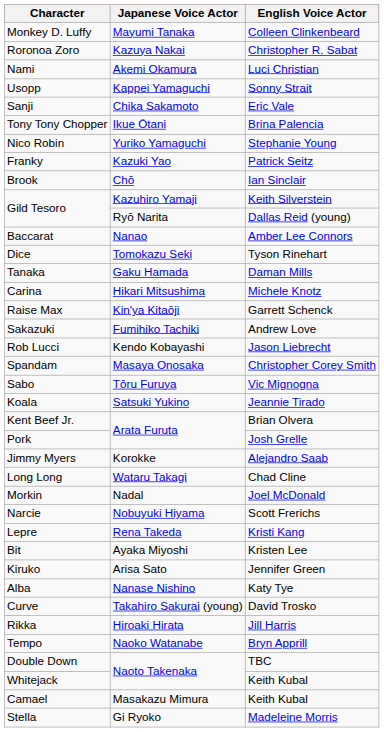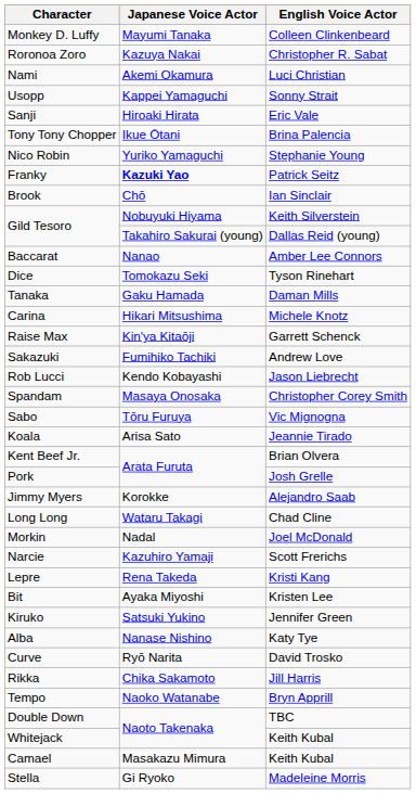Sanji | Japanese Voice Actor: Chika Sakamoto -> Hiroaki Hirata
Franky | Japanese Voice Actor: normal -> bold
Gild Tesoro / Keith Silverstein | Japanese Voice Actor: Kazuhiro Yamaji -> Nobuyuki Hiyama
Gild Tesoro / Dallas Reid (young) | Japanese Voice Actor: Ryō Narita -> Takahiro Sakurai (young)
Koala | Japanese Voice Actor: Satsuki Yukino -> Arisa Sato
Narcie | Japanese Voice Actor: Nobuyuki Hiyama -> Kazuhiro Yamaji
Kiruko | Japanese Voice Actor: Arisa Sato -> Satsuki Yukino
Curve | Japanese Voice Actor: Takahiro Sakurai (young) -> Ryō Narita
Rikka | Japanese Voice Actor: Hiroaki Hirata -> Chika Sakamoto
